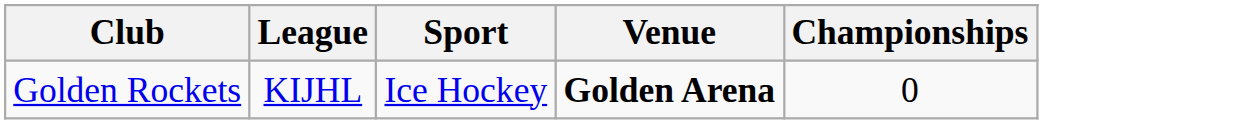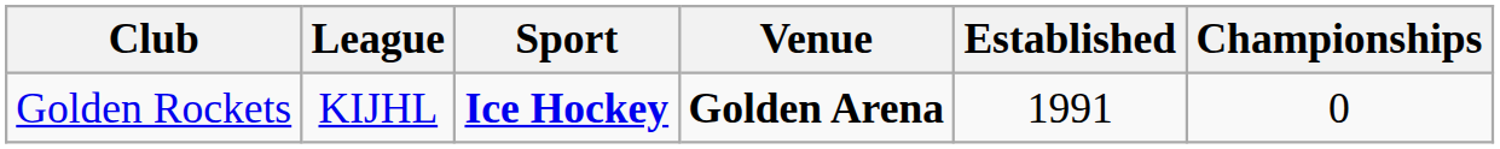+ column: Established | 1991
Golden Rockets | Sport: normal -> bold
